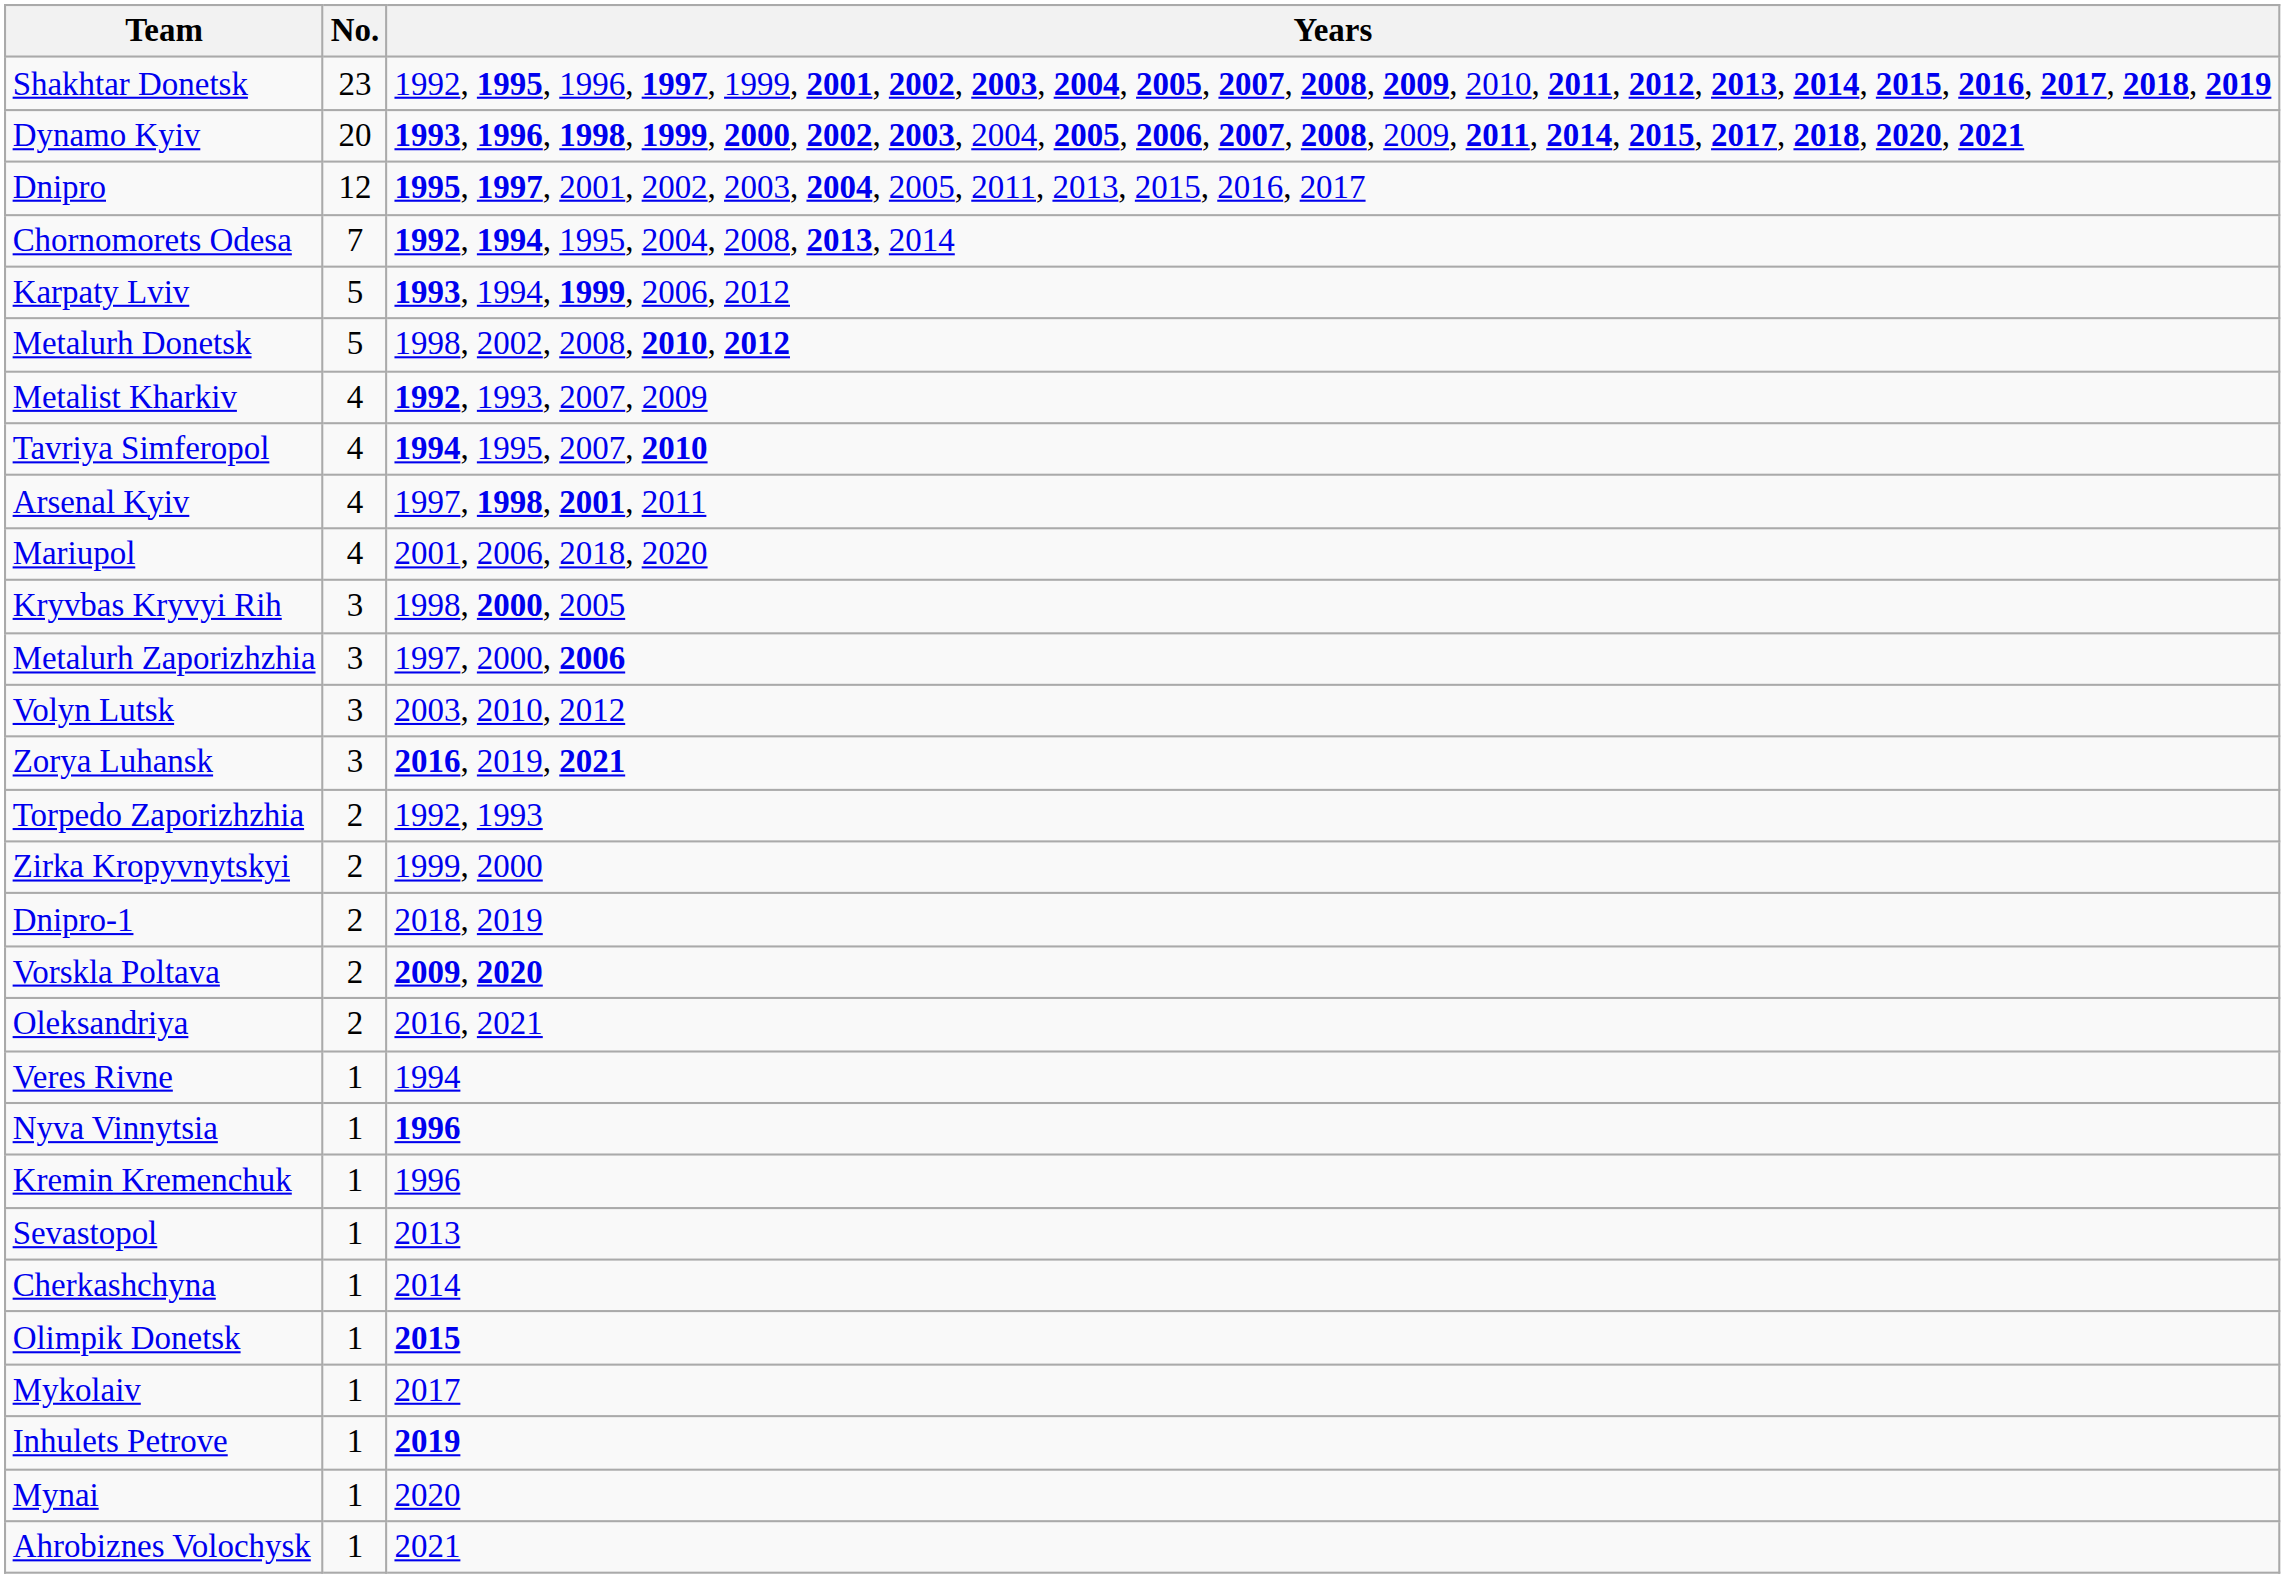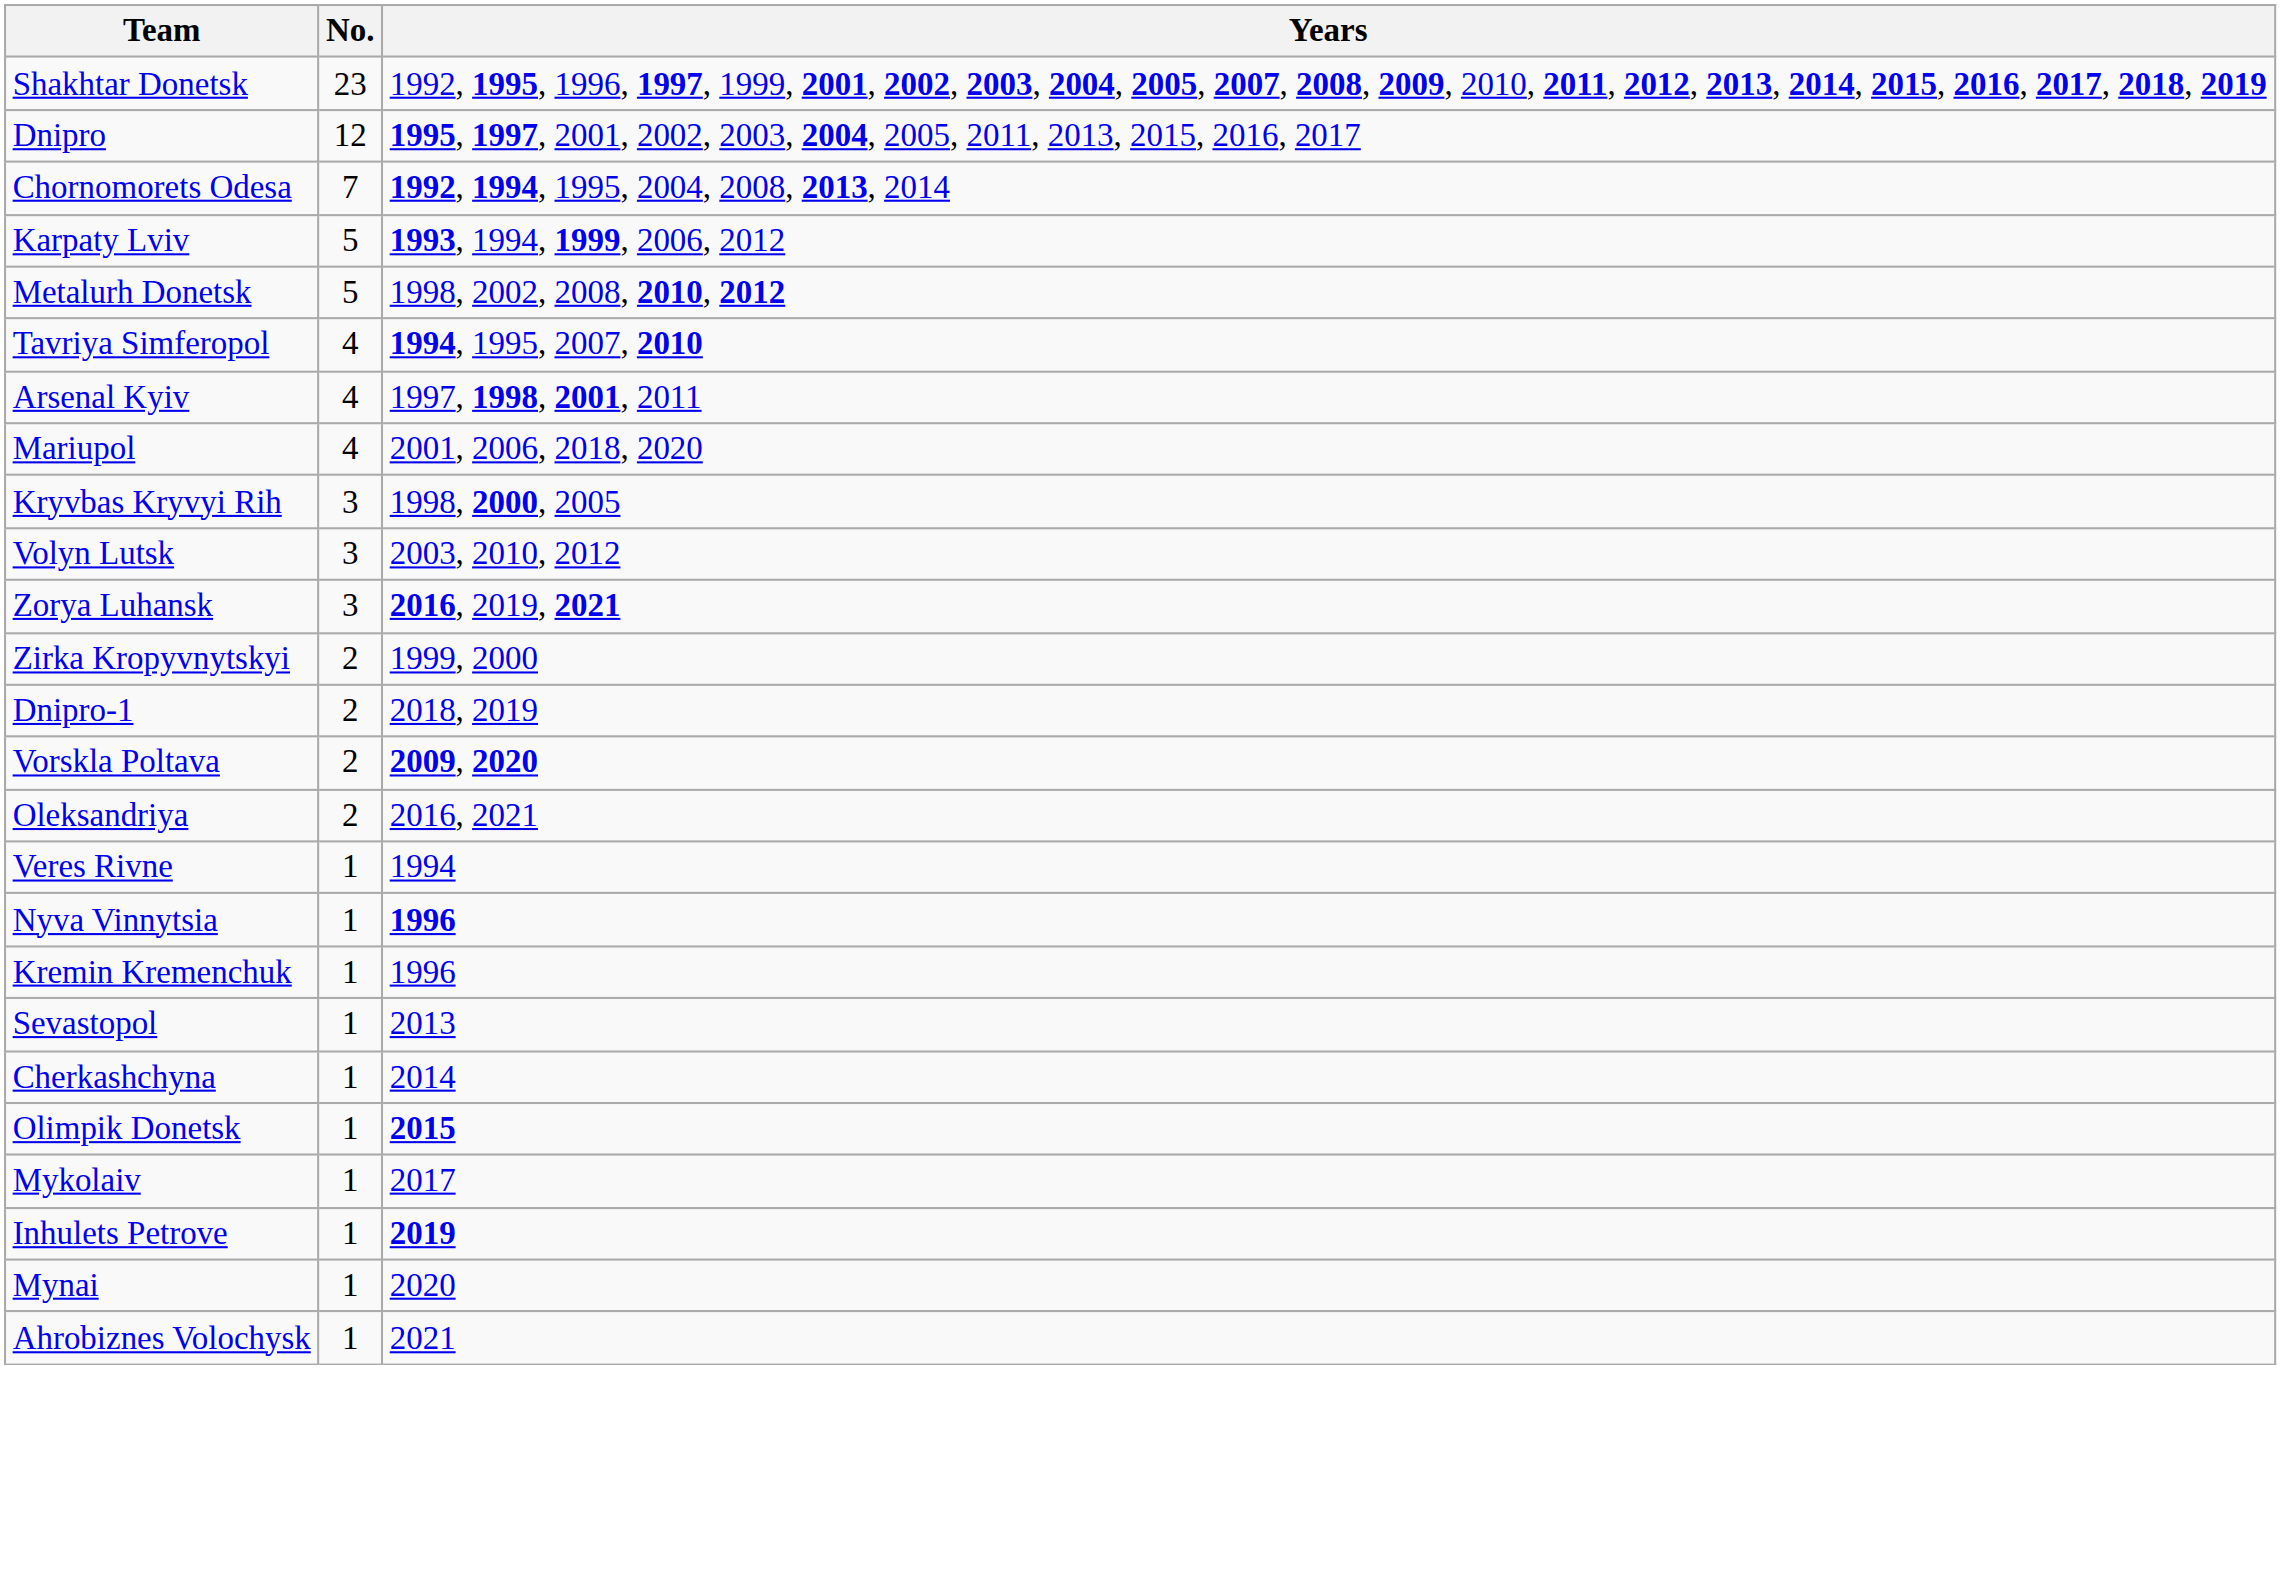- row: Dynamo Kyiv | 20 | 1993, 1996, 1998, 1999, 2000, 2002, 2003, 2004, 2005, 2006, 2007, 2008, 2009, 2011, 2014, 2015, 2017, 2018, 2020, 2021
- row: Metalist Kharkiv | 4 | 1992, 1993, 2007, 2009
- row: Metalurh Zaporizhzhia | 3 | 1997, 2000, 2006
- row: Torpedo Zaporizhzhia | 2 | 1992, 1993
